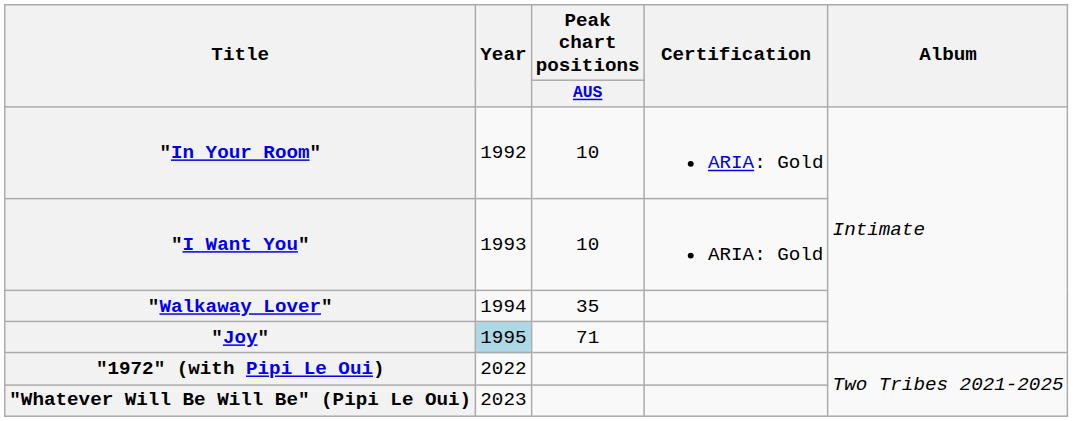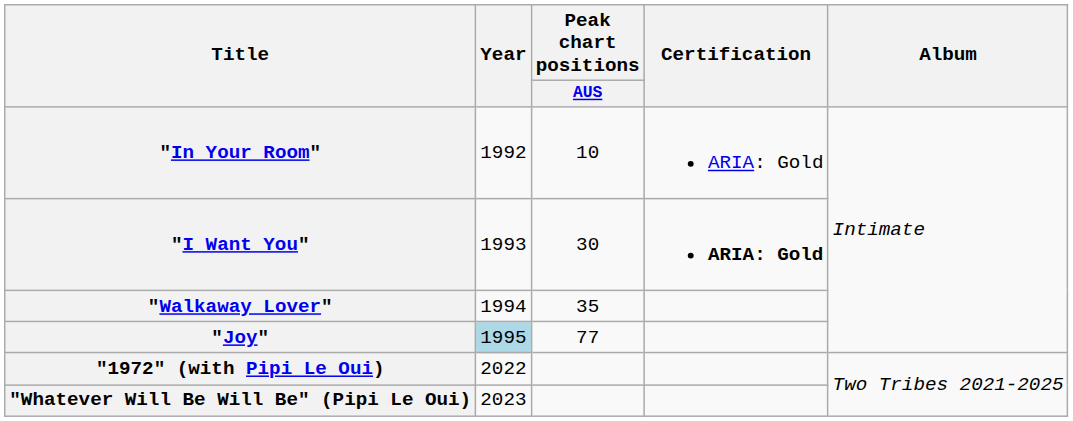"I Want You" | Peak chart positions / AUS: 10 -> 30
"I Want You" | Certification: normal -> bold
"Joy" | Peak chart positions / AUS: 71 -> 77
